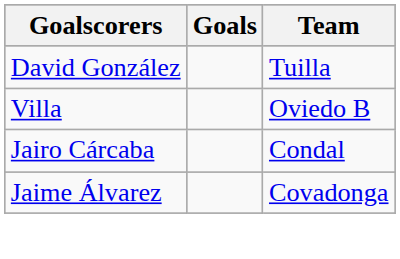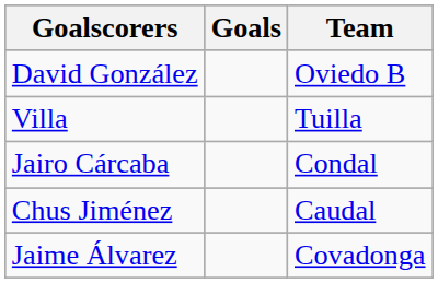David González | Team: Tuilla -> Oviedo B
Villa | Team: Oviedo B -> Tuilla
+ row: Chus Jiménez | Caudal
